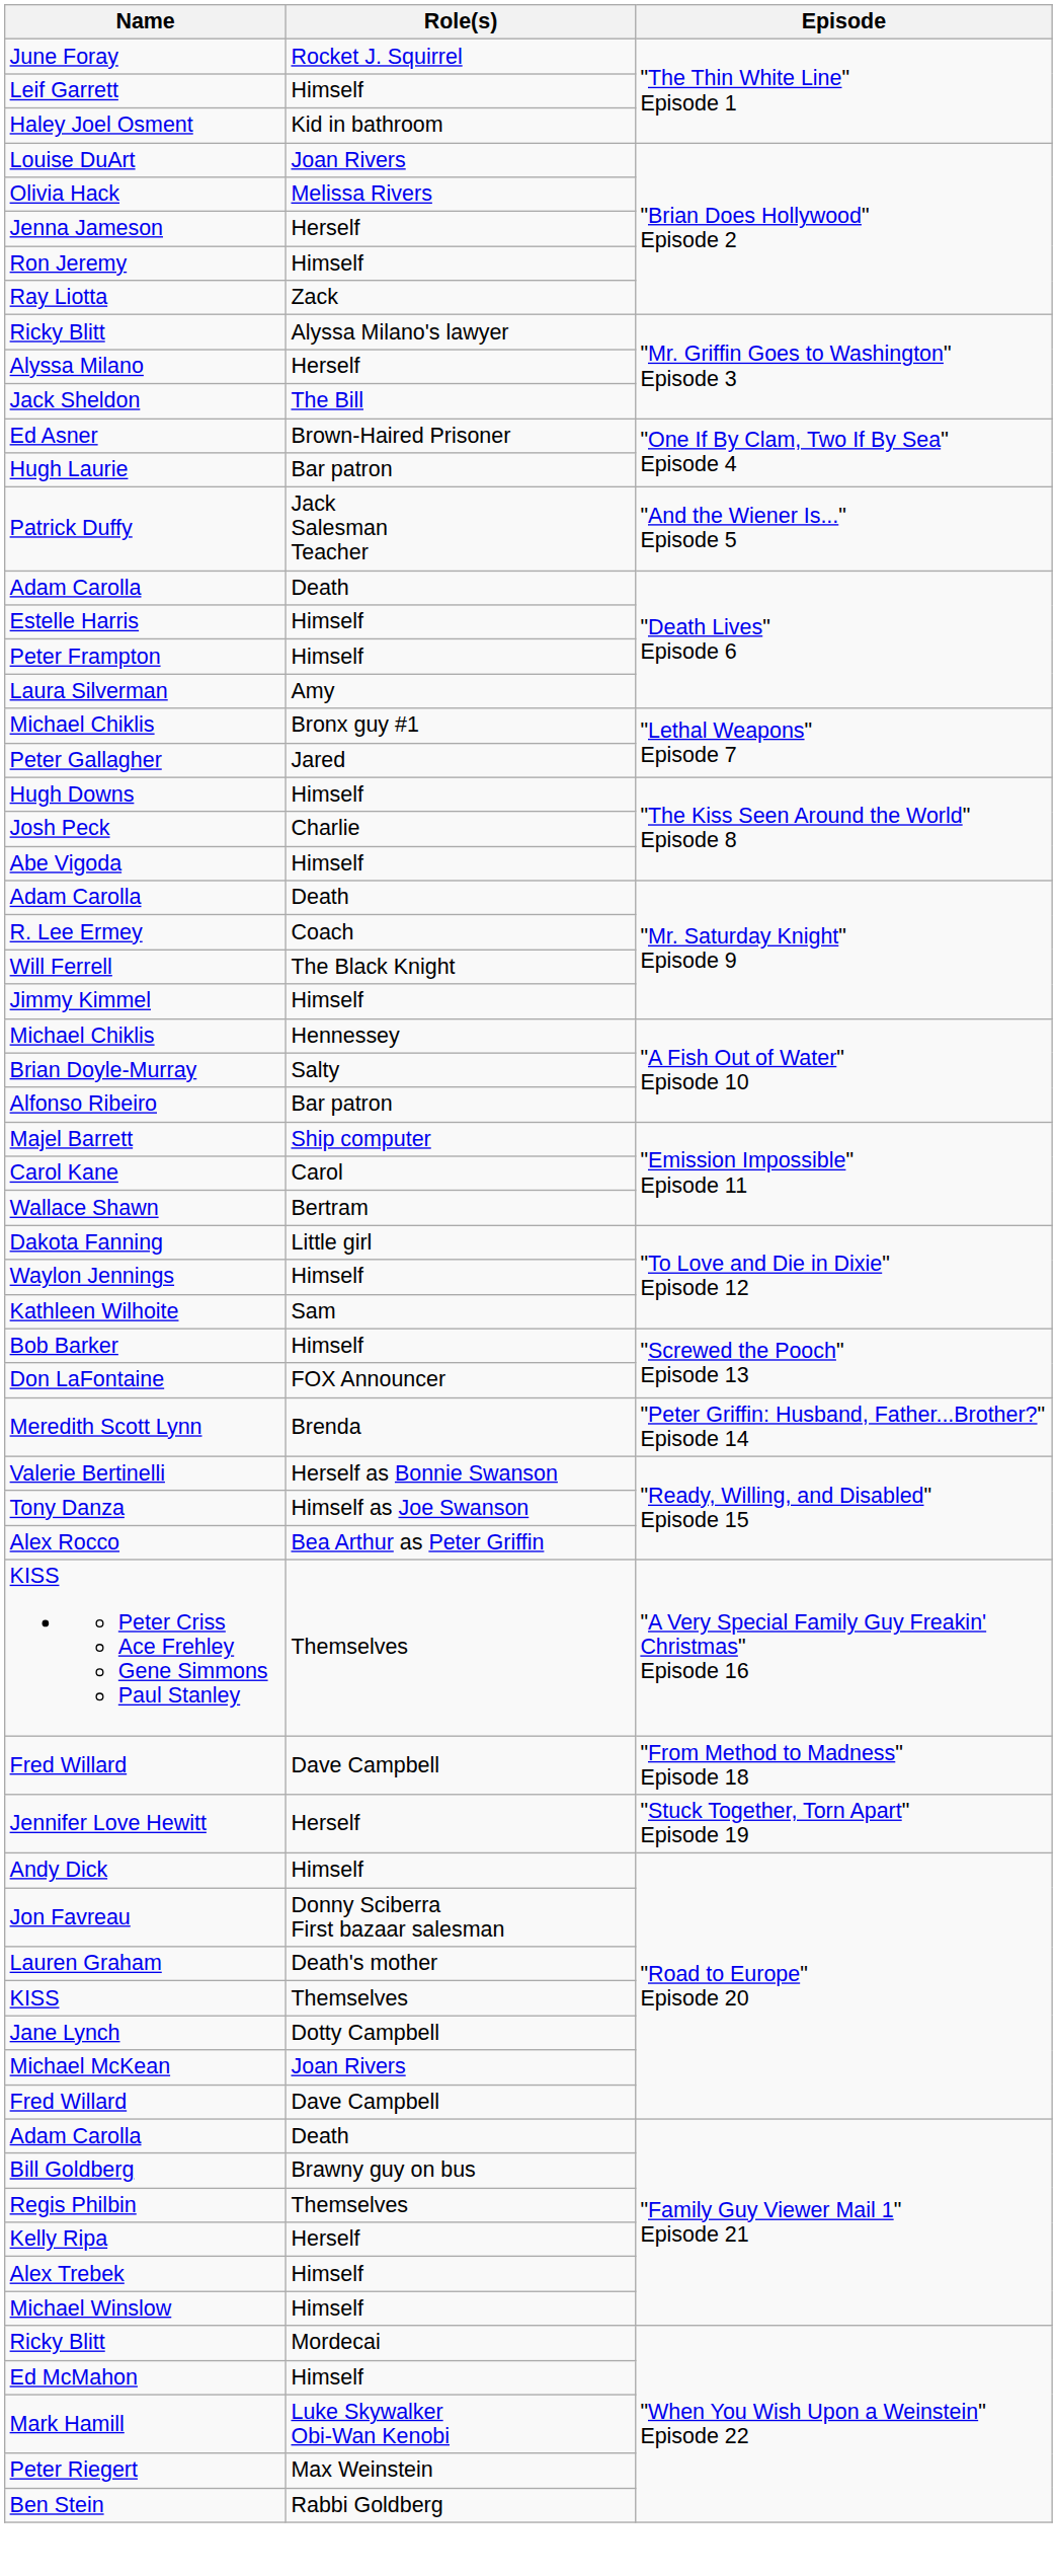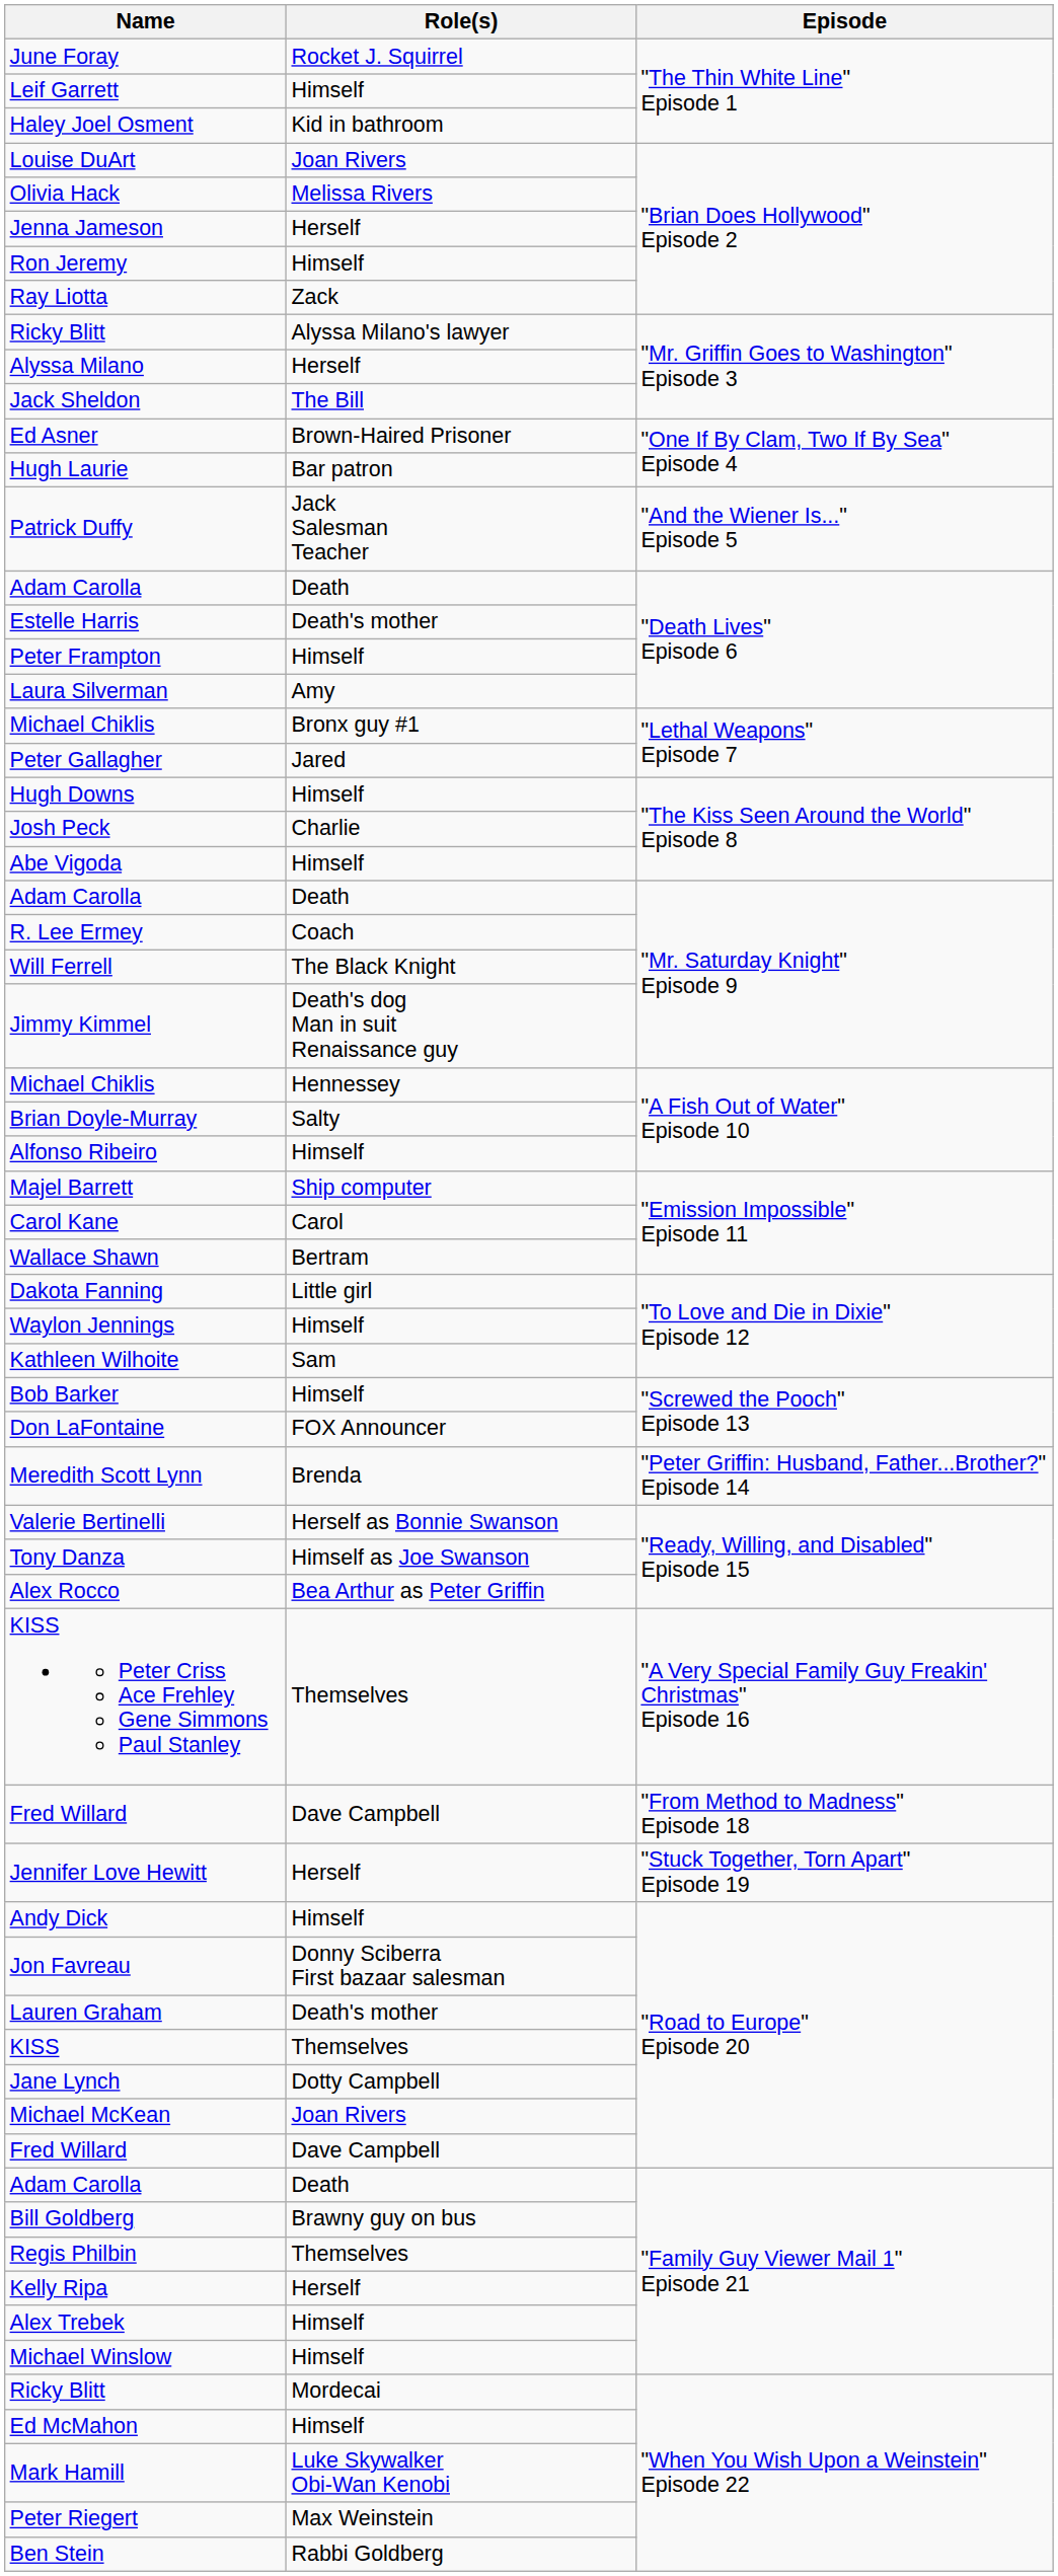Estelle Harris | Role(s): Himself -> Death's mother
Jimmy Kimmel | Role(s): Himself -> Death's dog Man in suit Renaissance guy
Alfonso Ribeiro | Role(s): Bar patron -> Himself
